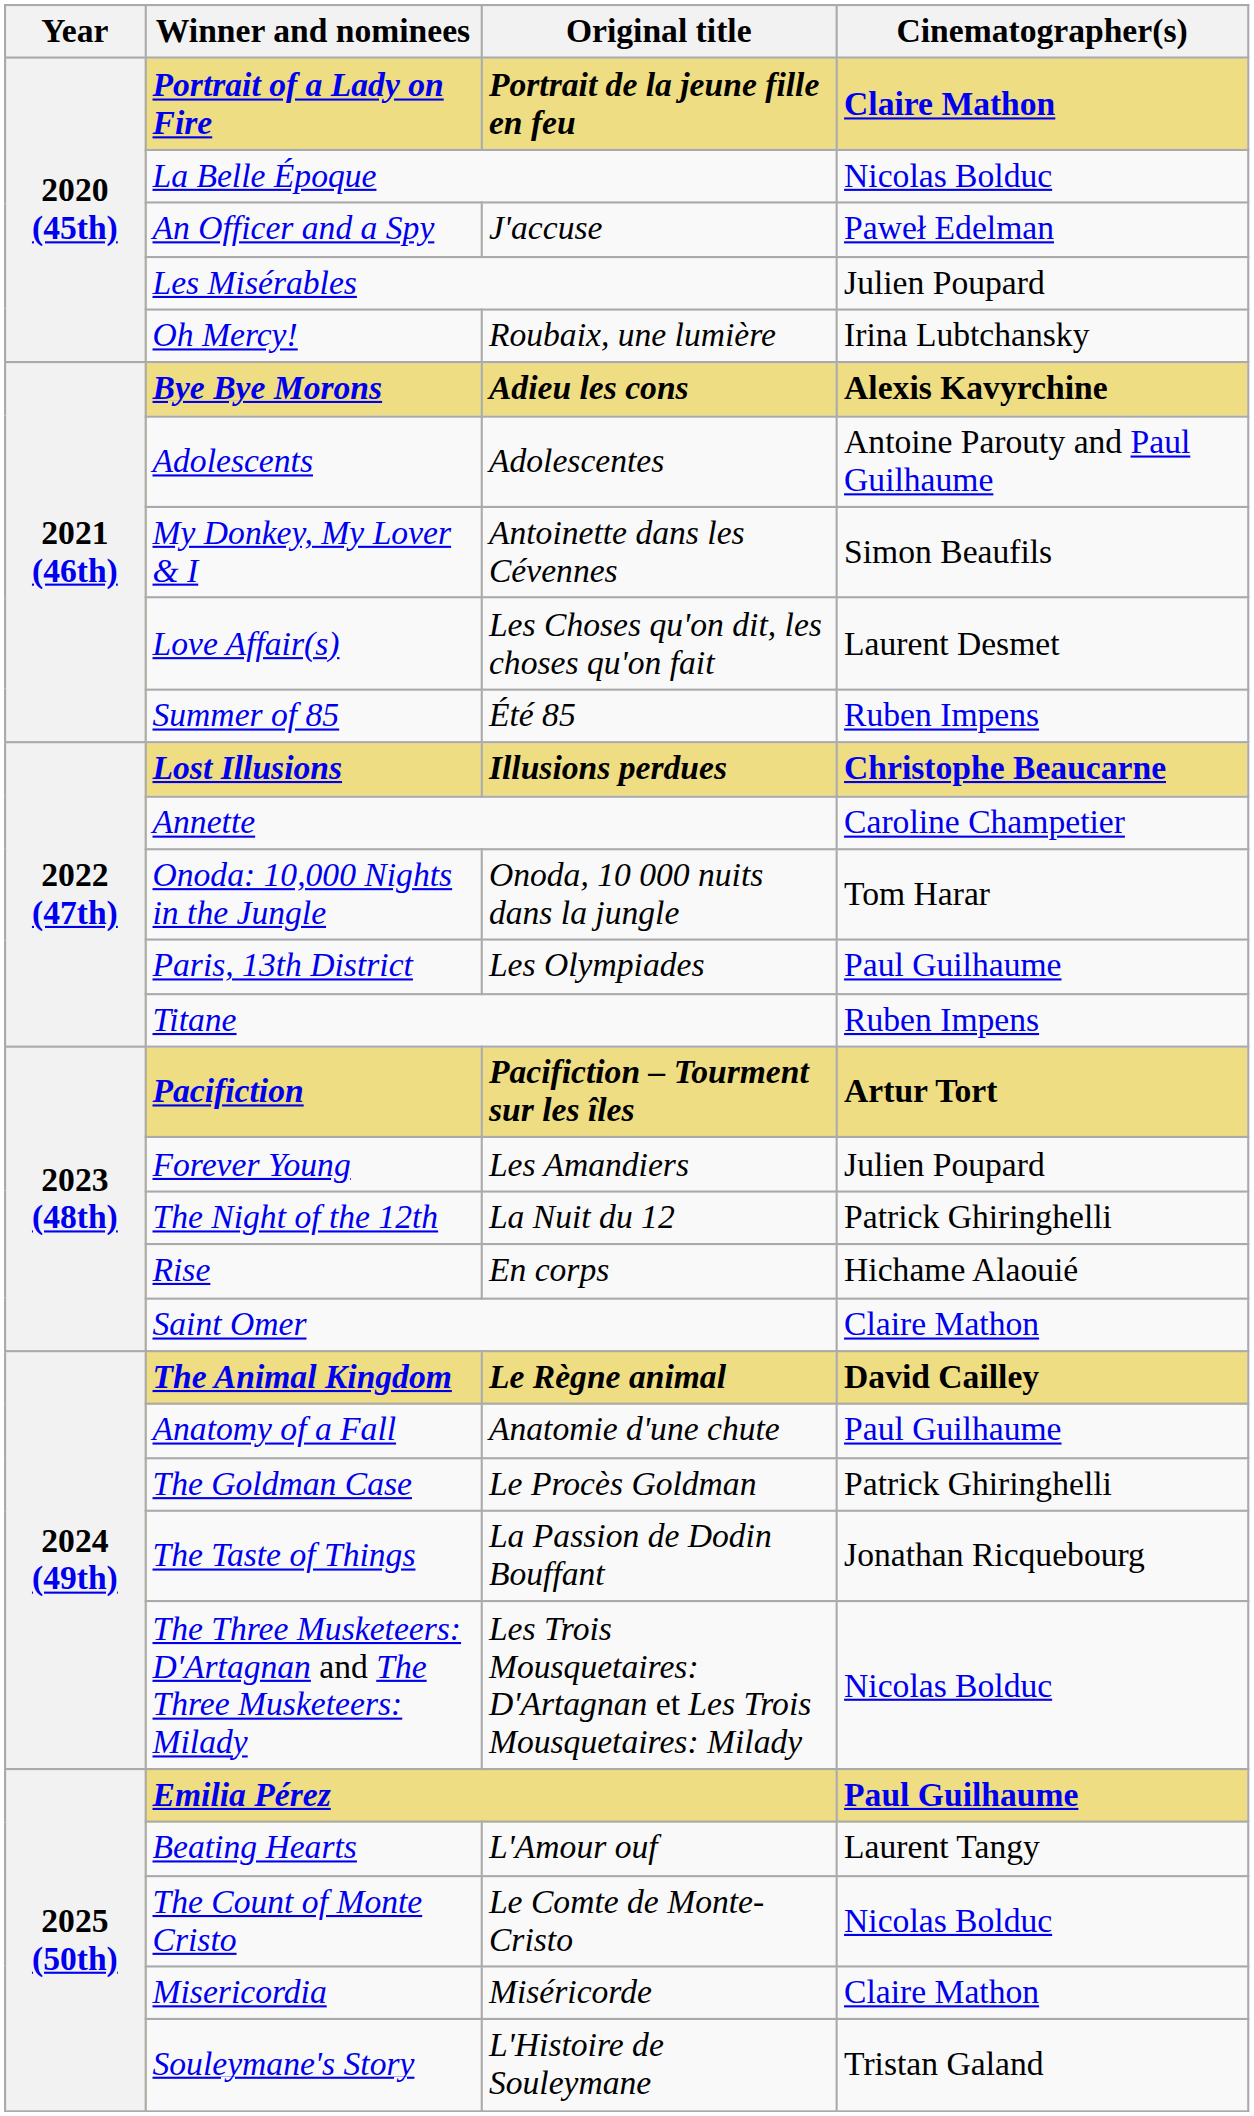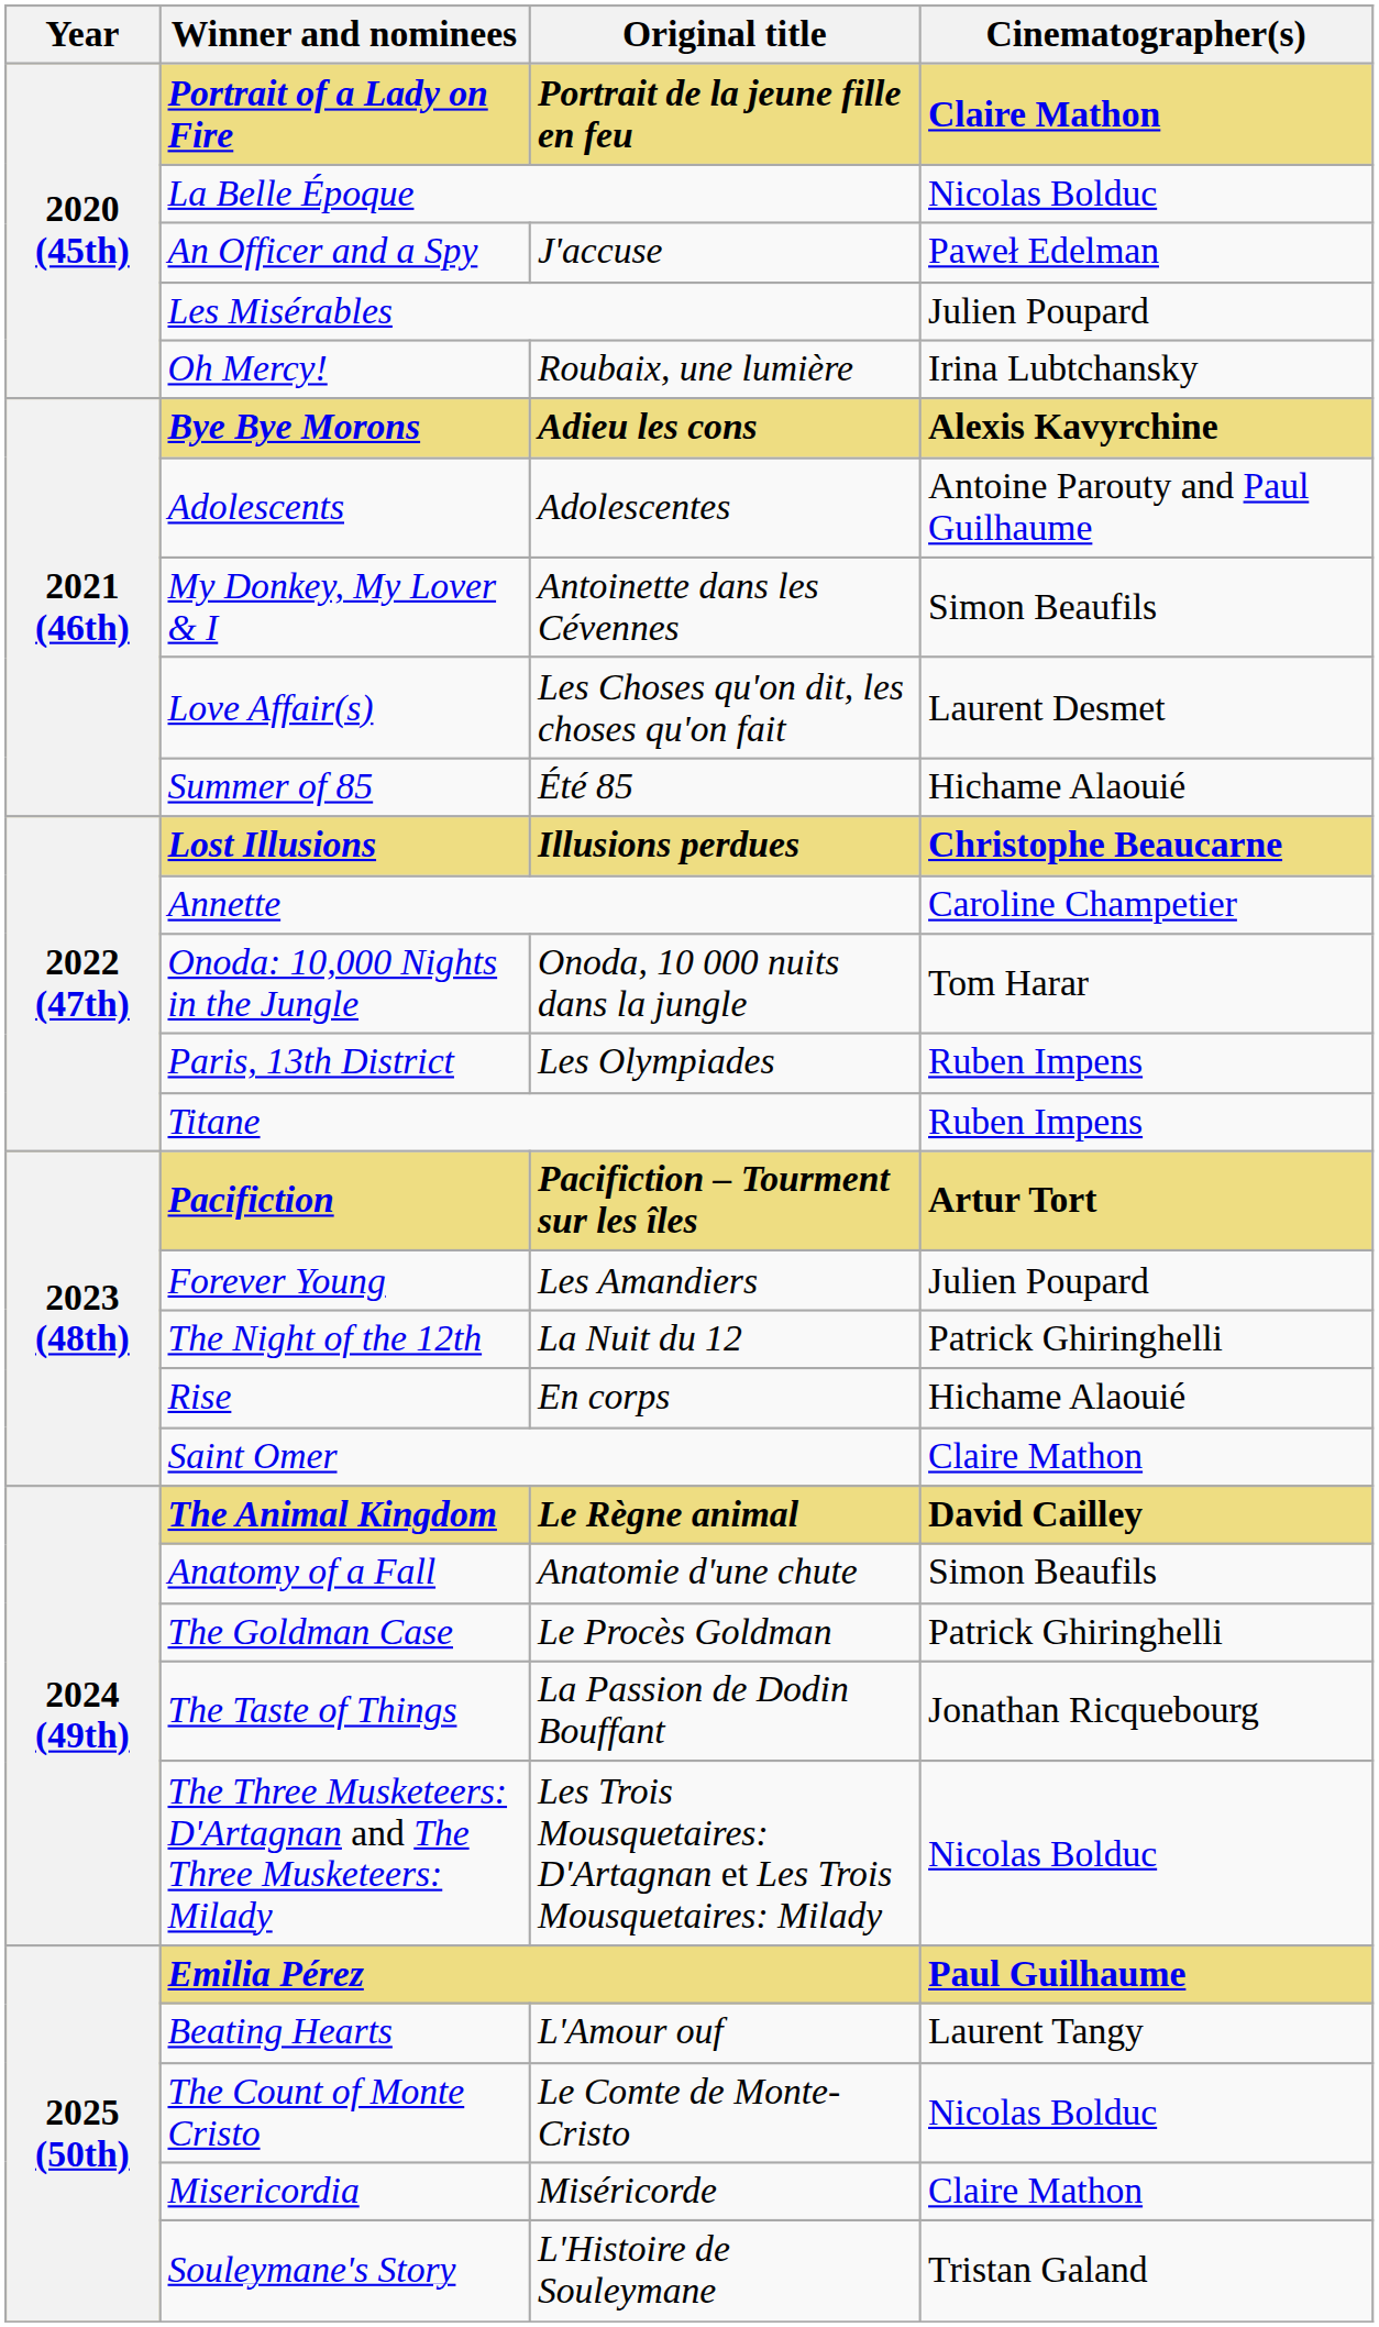Summer of 85 | Cinematographer(s): Ruben Impens -> Hichame Alaouié
Paris, 13th District | Cinematographer(s): Paul Guilhaume -> Ruben Impens
Anatomy of a Fall | Cinematographer(s): Paul Guilhaume -> Simon Beaufils
